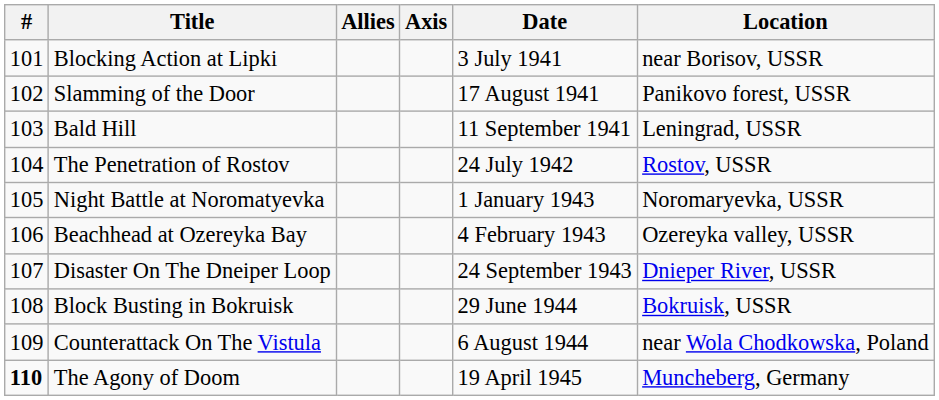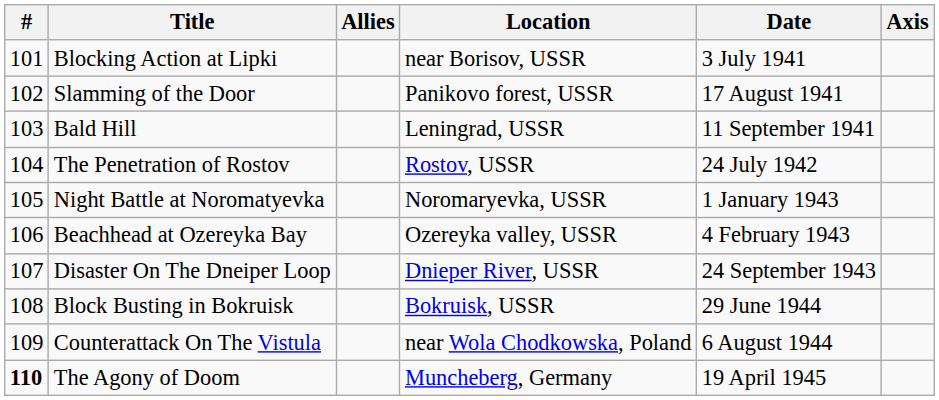columns swapped: Axis <-> Location
